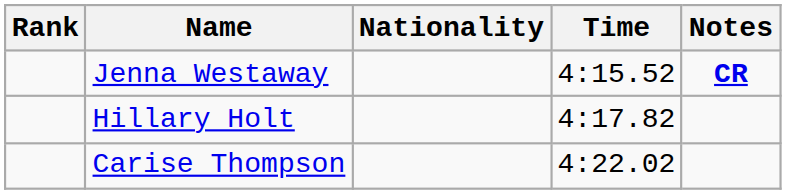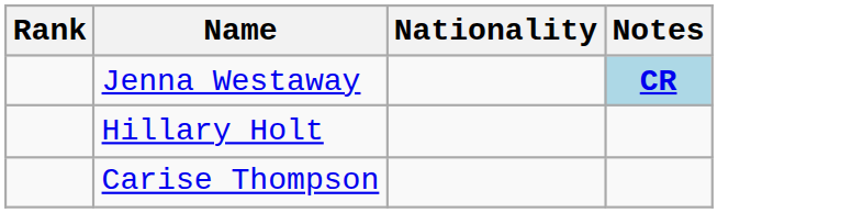- column: Time | 4:15.52 | 4:17.82 | 4:22.02
Jenna Westaway | Notes: no background -> lightblue background
